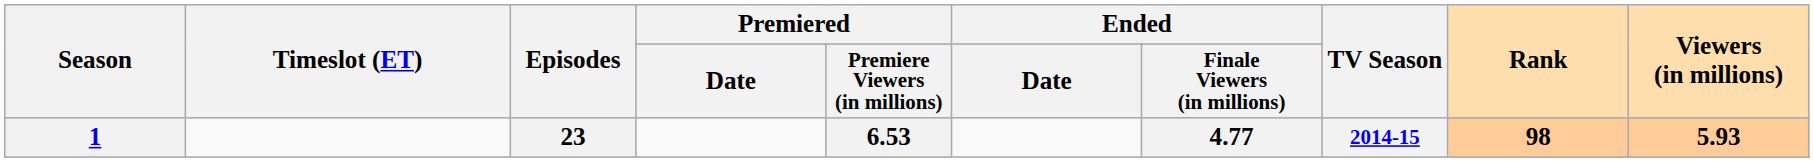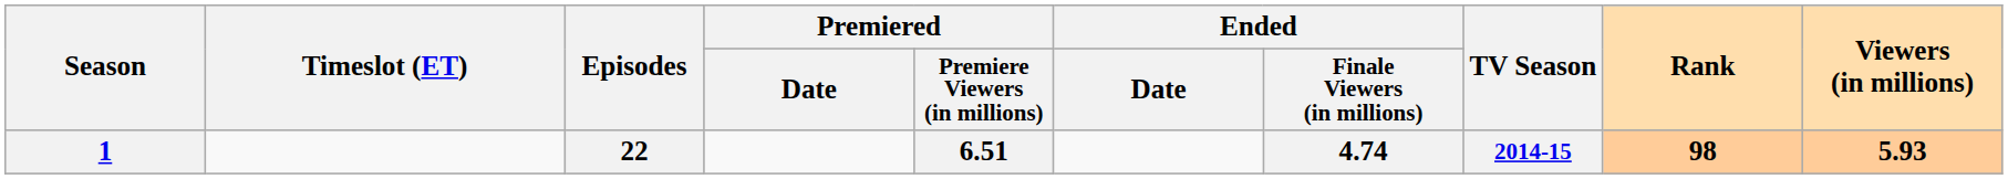1 | Episodes: 23 -> 22
1 | Premiered / Premiere Viewers (in millions): 6.53 -> 6.51
1 | Ended / Finale Viewers (in millions): 4.77 -> 4.74
